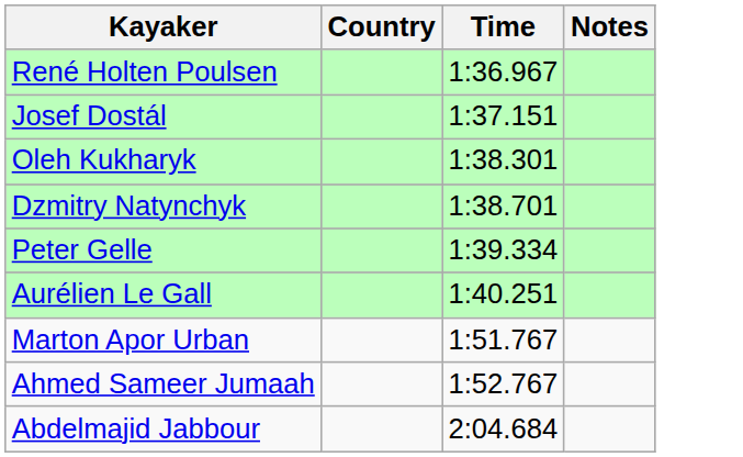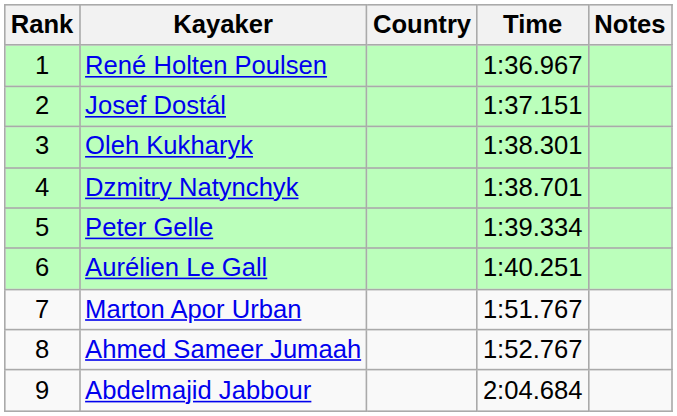+ column: Rank | 1 | 2 | 3 | 4 | 5 | 6 | 7 | 8 | 9
